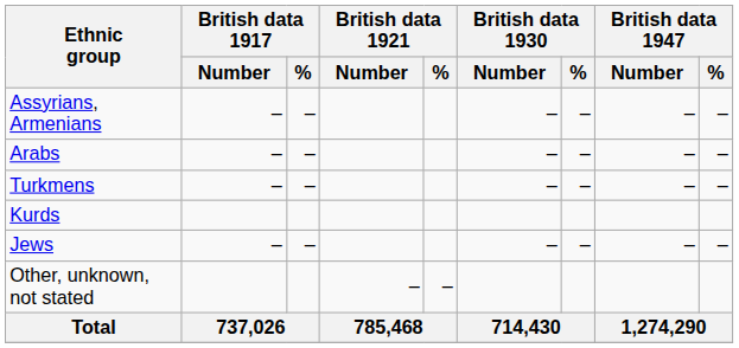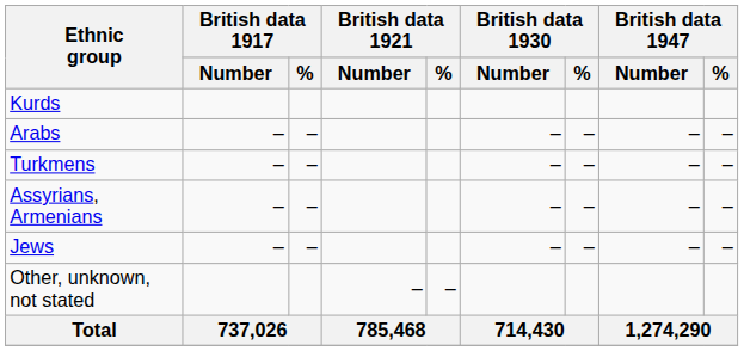rows swapped: Kurds <-> Assyrians, Armenians
